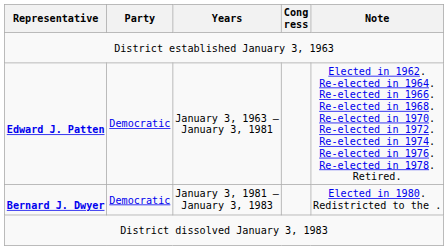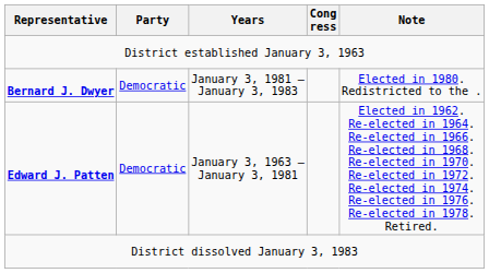rows swapped: Edward J. Patten <-> Bernard J. Dwyer
